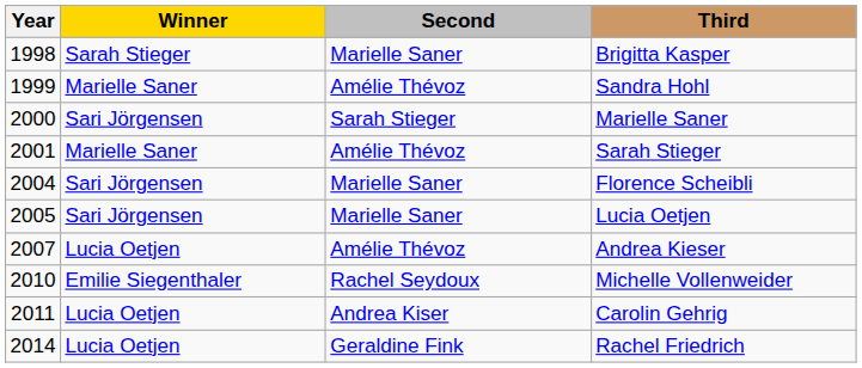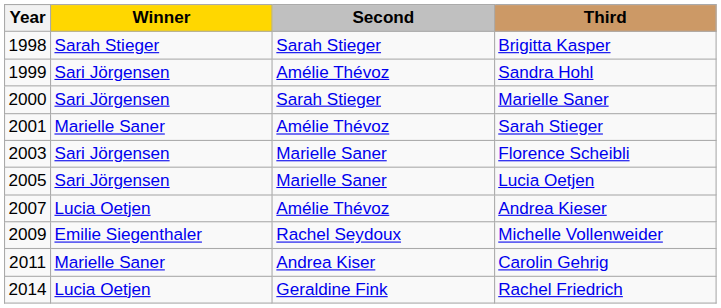Brigitta Kasper | Second: Marielle Saner -> Sarah Stieger
Sandra Hohl | Winner: Marielle Saner -> Sari Jörgensen
Florence Scheibli | Year: 2004 -> 2003
Michelle Vollenweider | Year: 2010 -> 2009
Carolin Gehrig | Winner: Lucia Oetjen -> Marielle Saner
